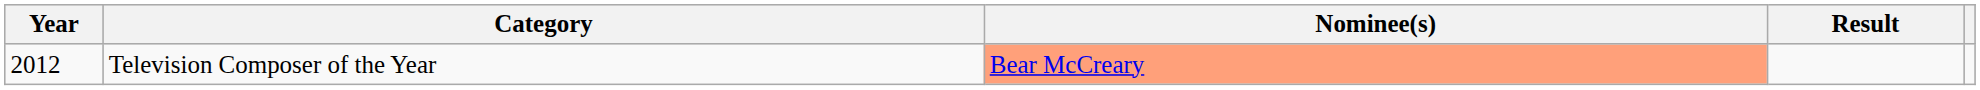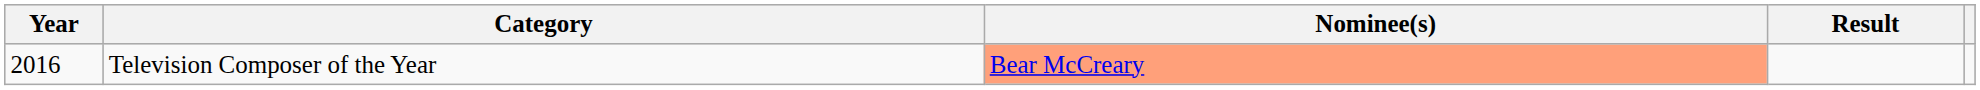Television Composer of the Year | Year: 2012 -> 2016
